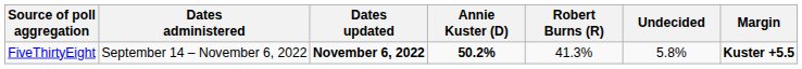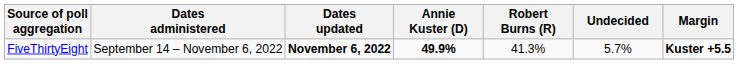FiveThirtyEight | Annie Kuster (D): 50.2% -> 49.9%
FiveThirtyEight | Undecided: 5.8% -> 5.7%
